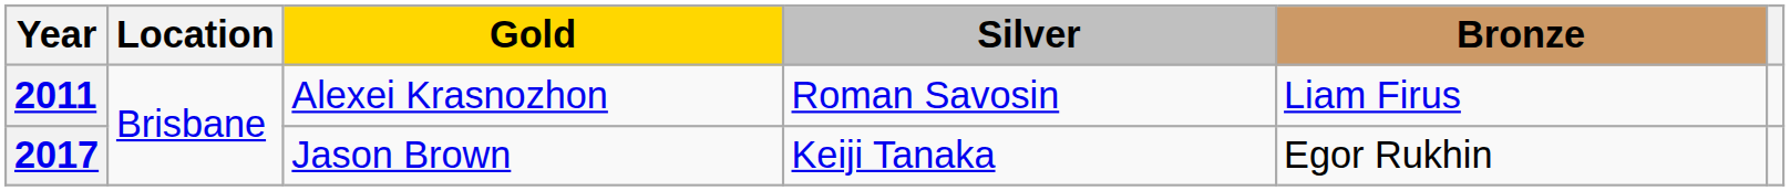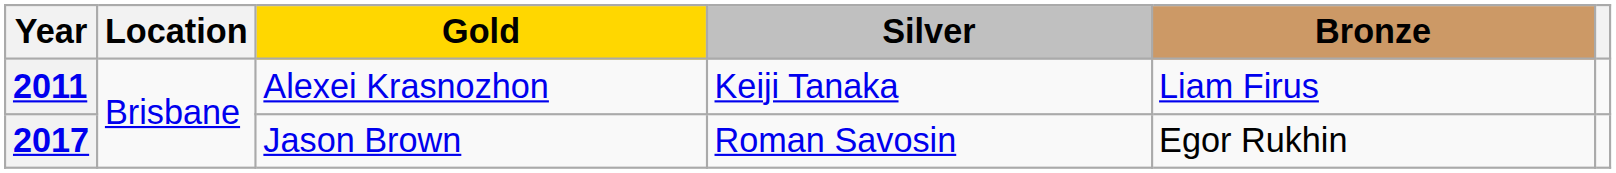2011 | Silver: Roman Savosin -> Keiji Tanaka
2017 | Silver: Keiji Tanaka -> Roman Savosin
